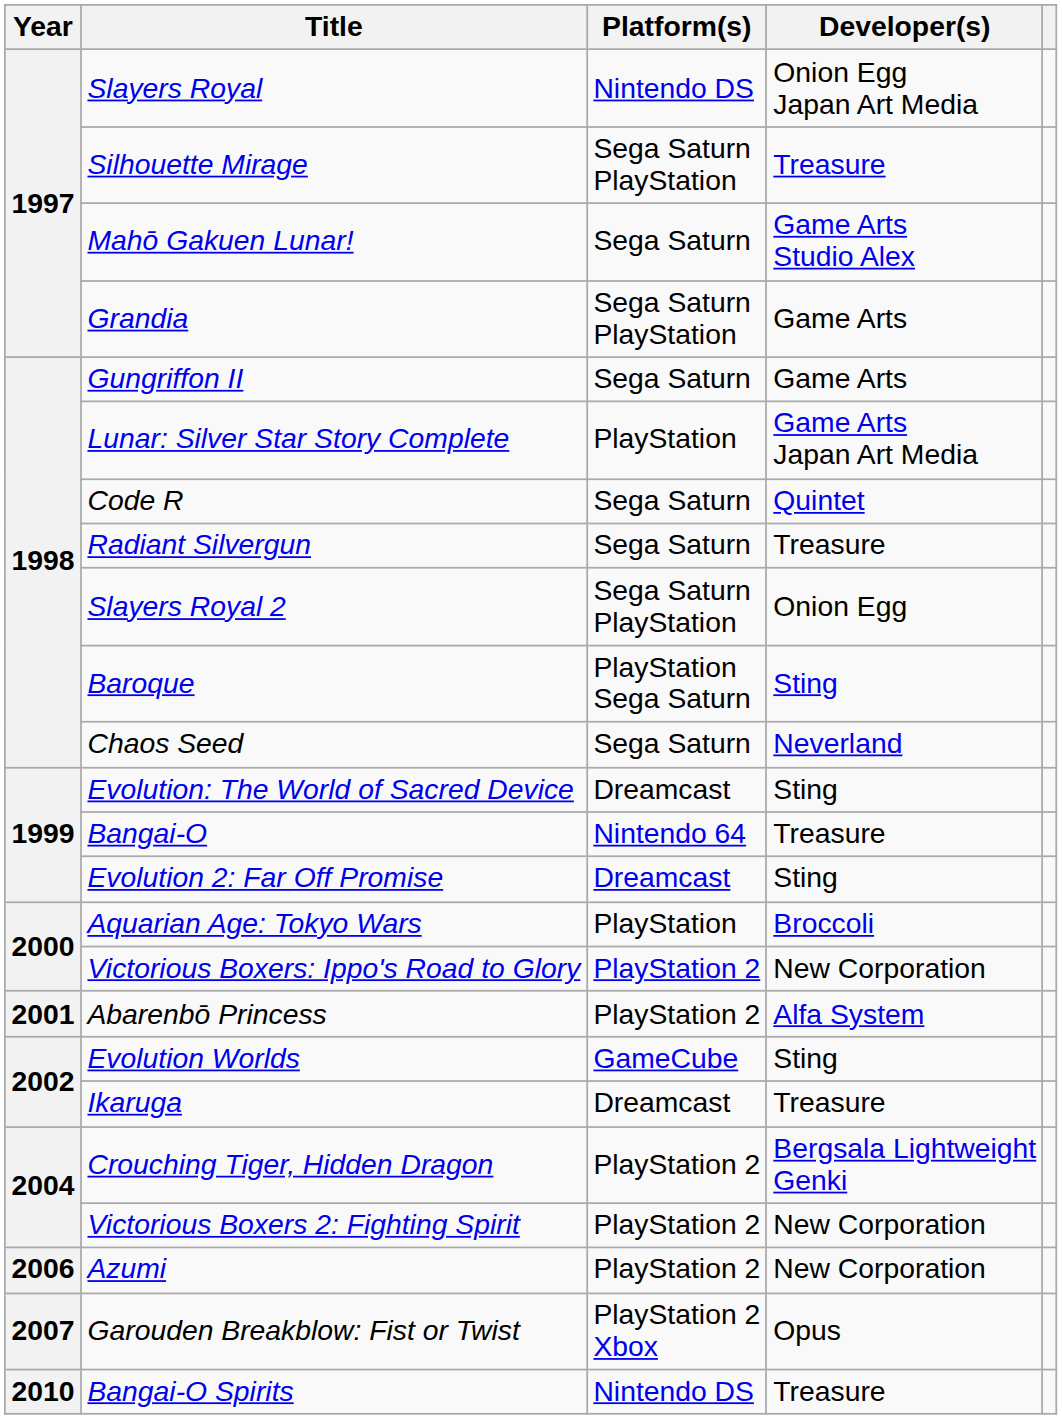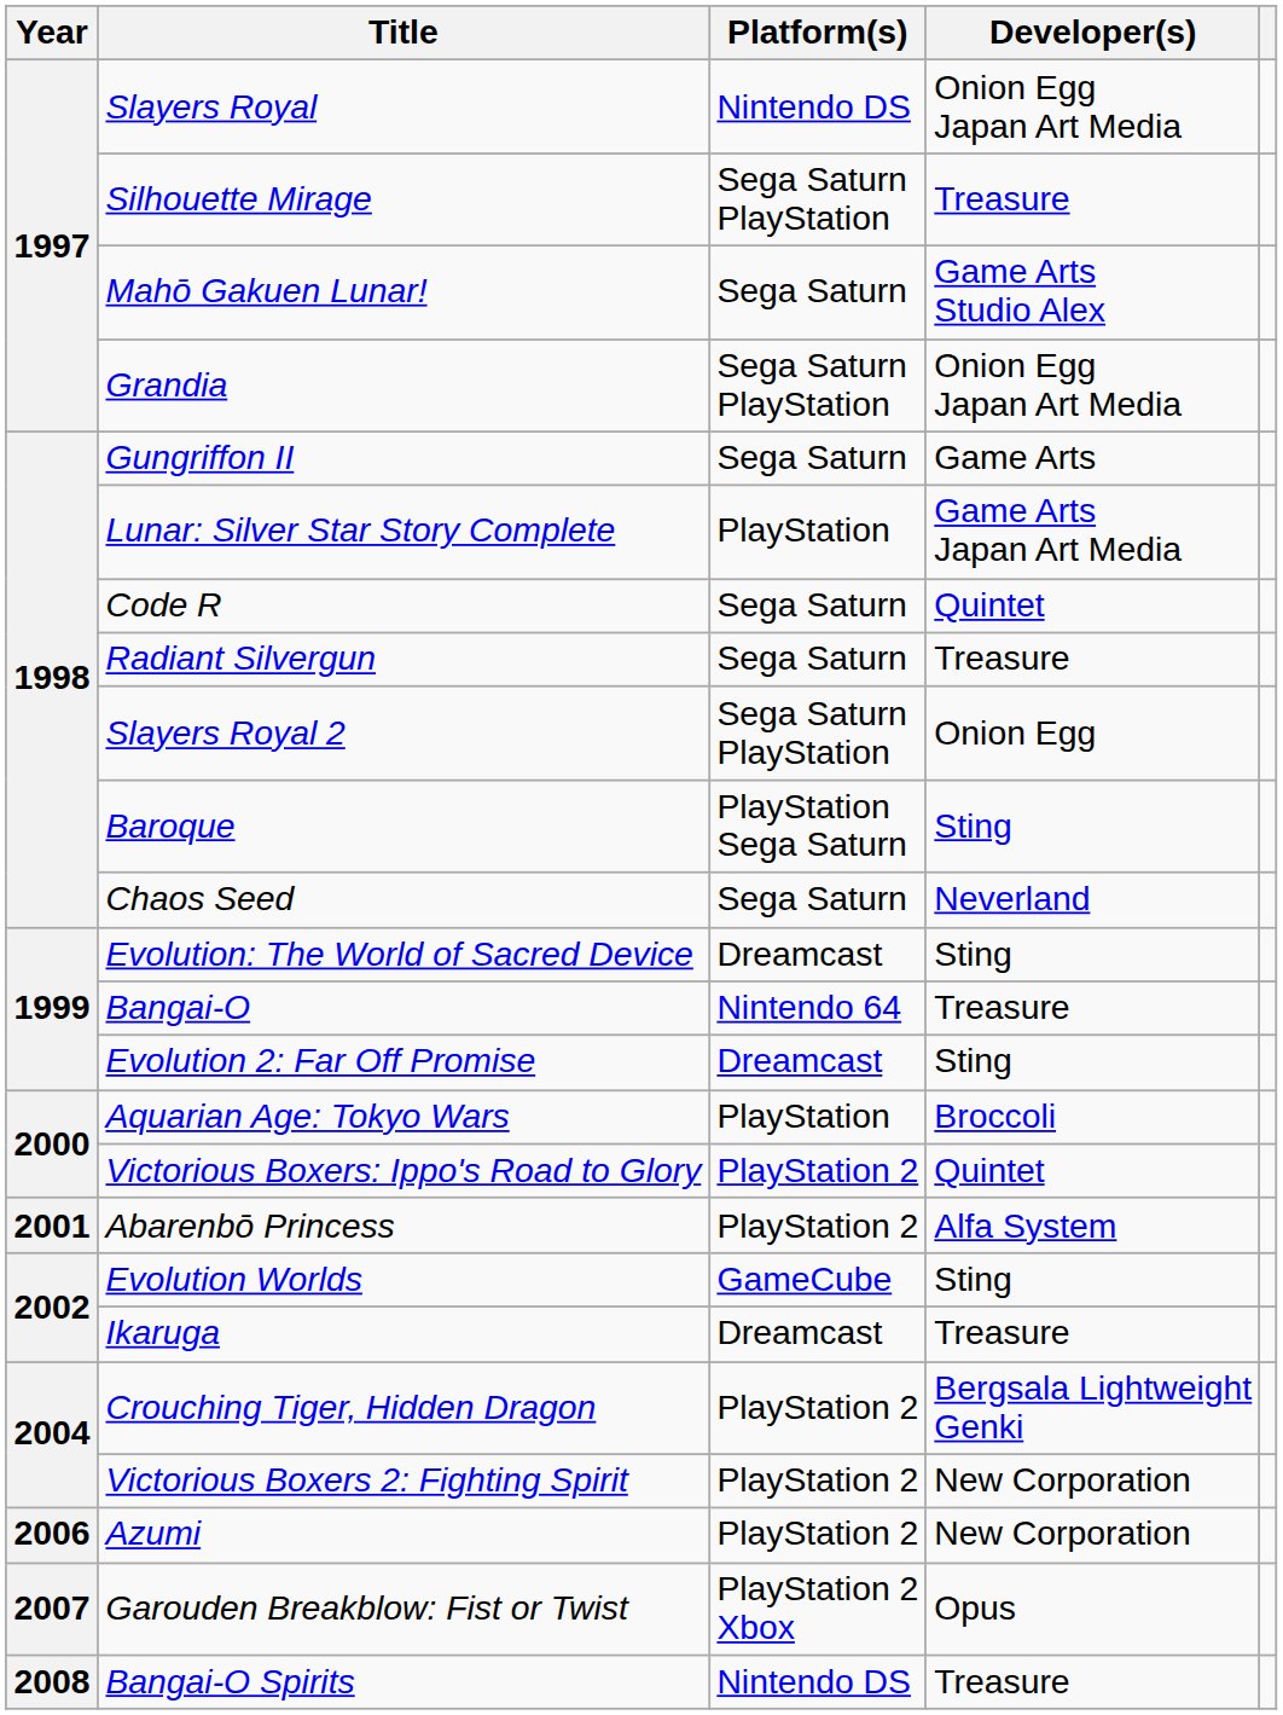Grandia | Developer(s): Game Arts -> Onion Egg Japan Art Media
Victorious Boxers: Ippo's Road to Glory | Developer(s): New Corporation -> Quintet
Bangai-O Spirits | Year: 2010 -> 2008
